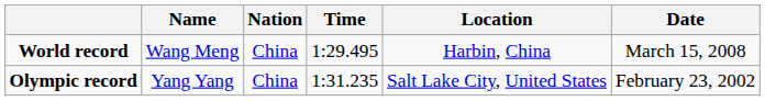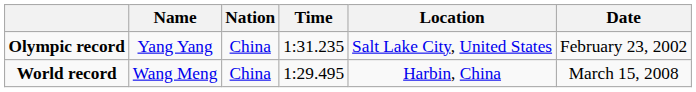rows swapped: World record <-> Olympic record
